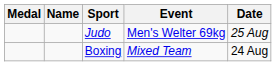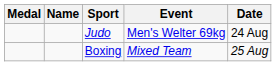Judo | Date: 25 Aug -> 24 Aug
Boxing | Date: 24 Aug -> 25 Aug
